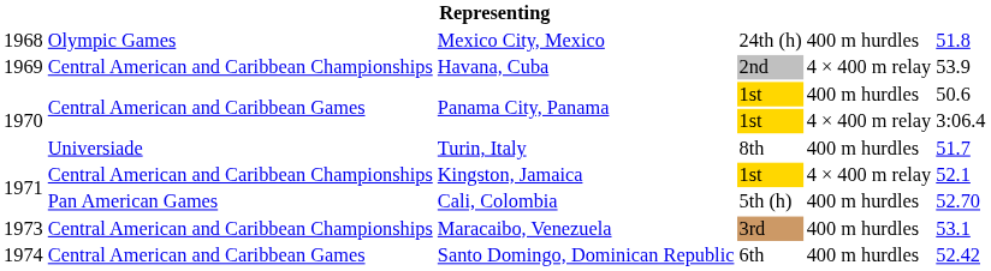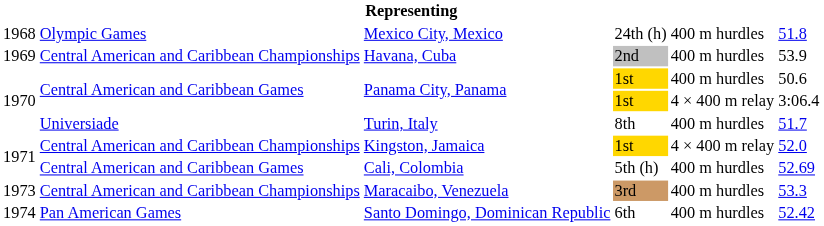Havana, Cuba | column 5: 4 × 400 m relay -> 400 m hurdles
Kingston, Jamaica | column 6: 52.1 -> 52.0
Cali, Colombia | column 2: Pan American Games -> Central American and Caribbean Games
Cali, Colombia | column 6: 52.70 -> 52.69
Maracaibo, Venezuela | column 6: 53.1 -> 53.3
Santo Domingo, Dominican Republic | column 2: Central American and Caribbean Games -> Pan American Games
